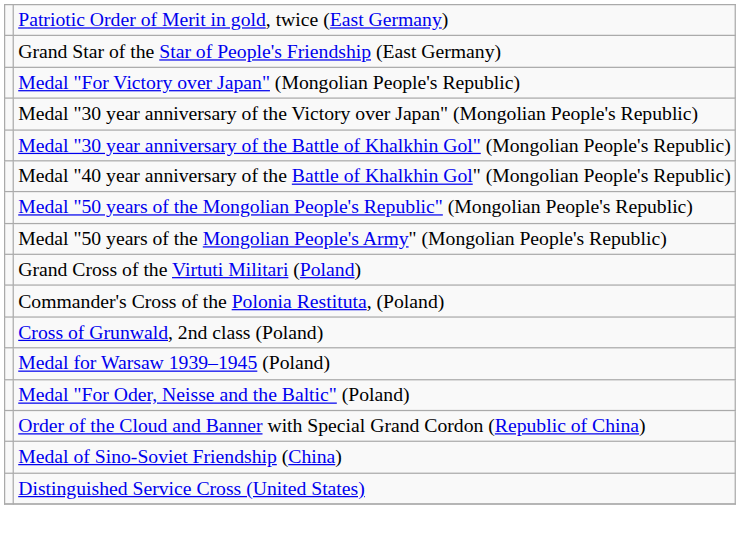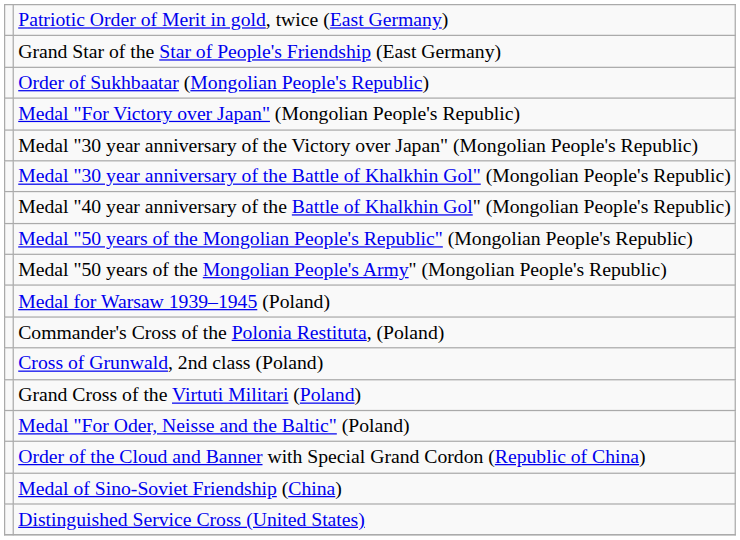+ row: Order of Sukhbaatar (Mongolian People's Republic)
rows swapped: Grand Cross of the Virtuti Militari (Poland) <-> Medal for Warsaw 1939–1945 (Poland)
